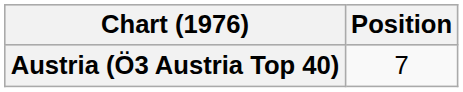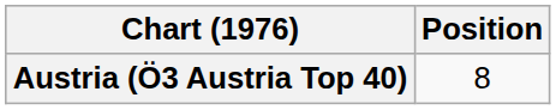Austria (Ö3 Austria Top 40) | Position: 7 -> 8
